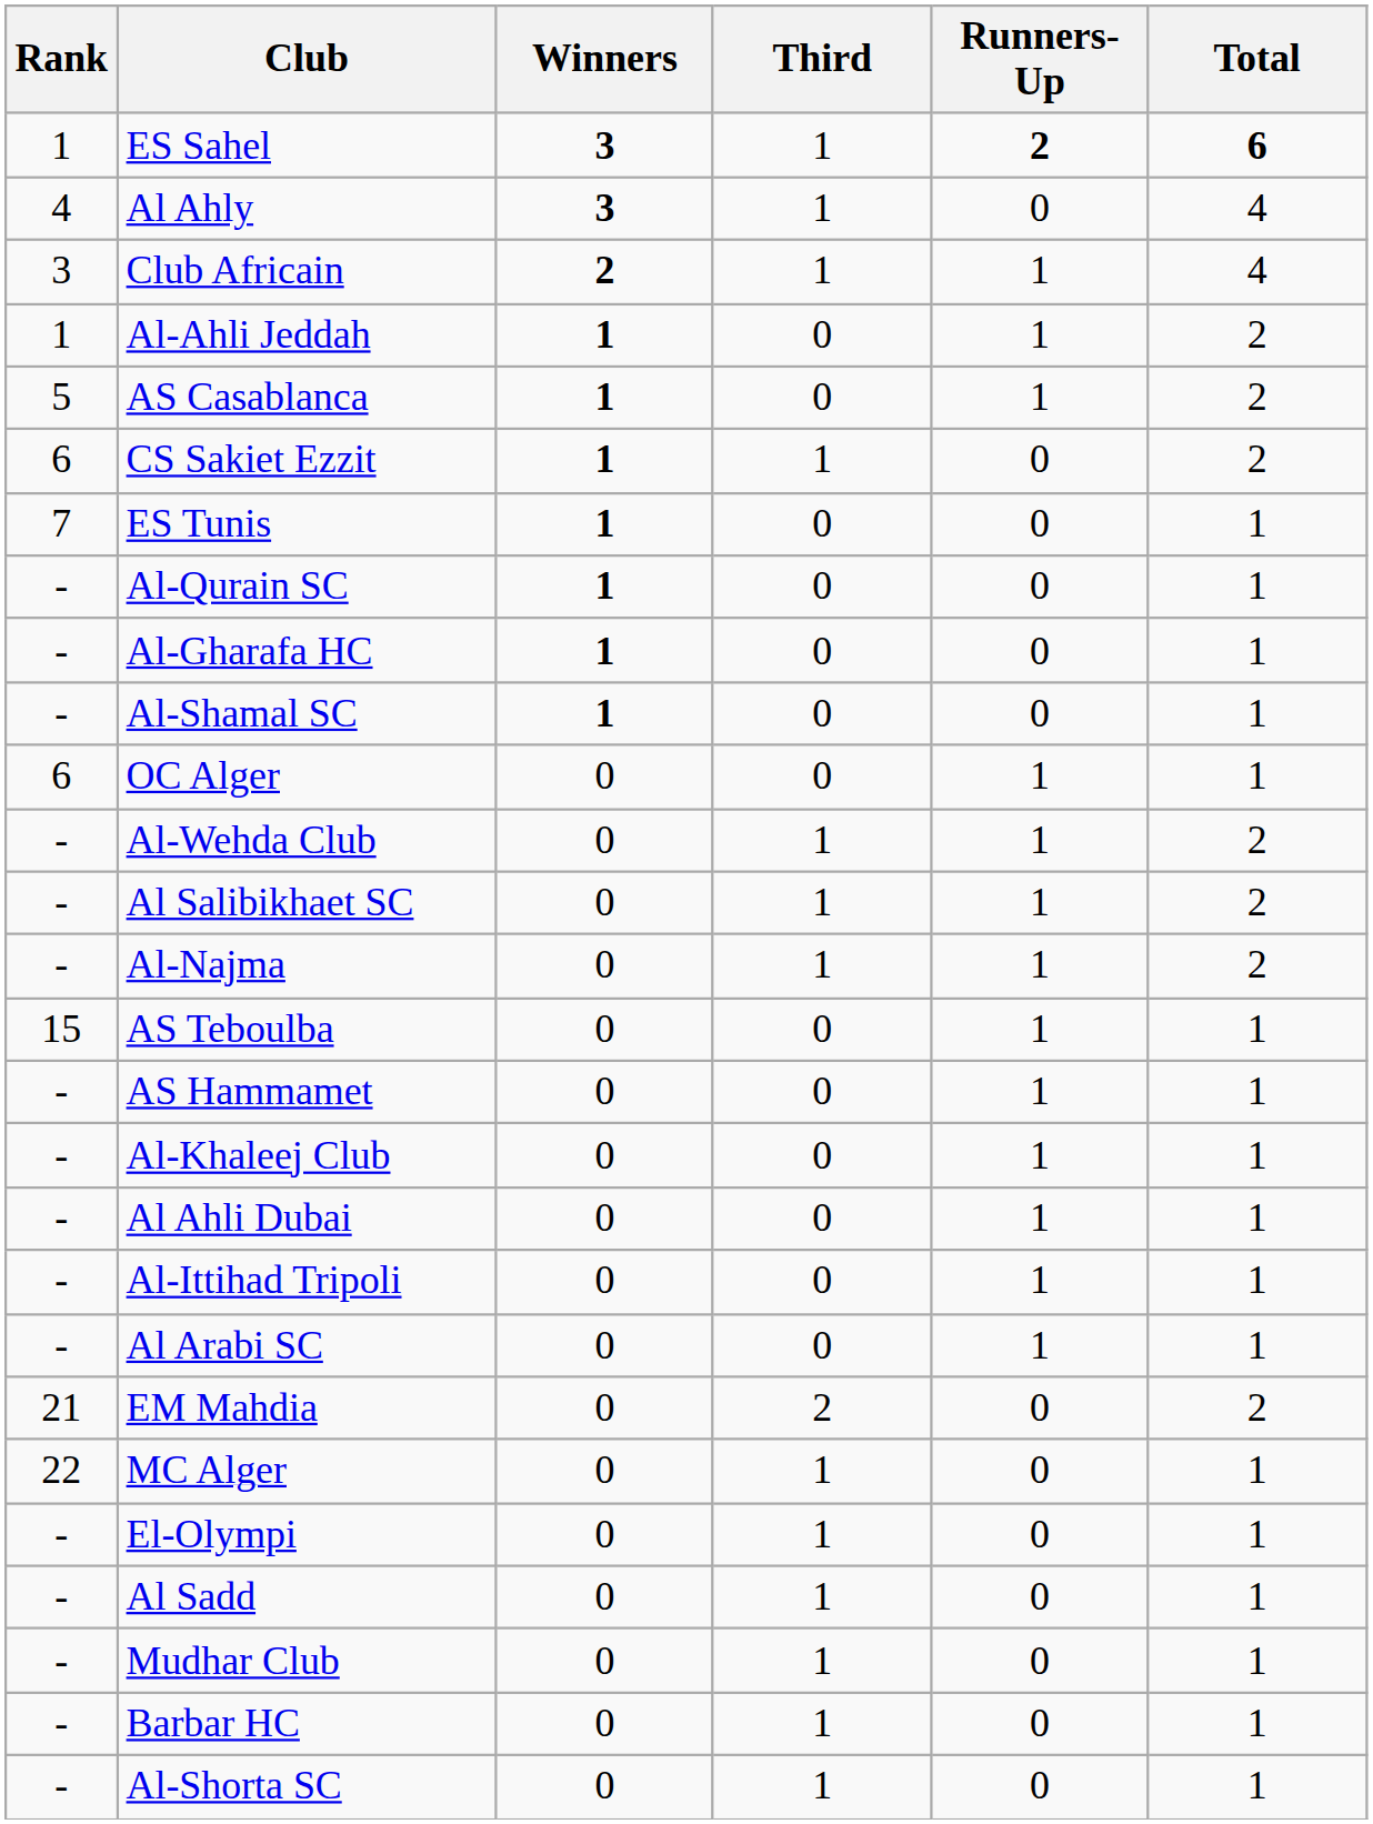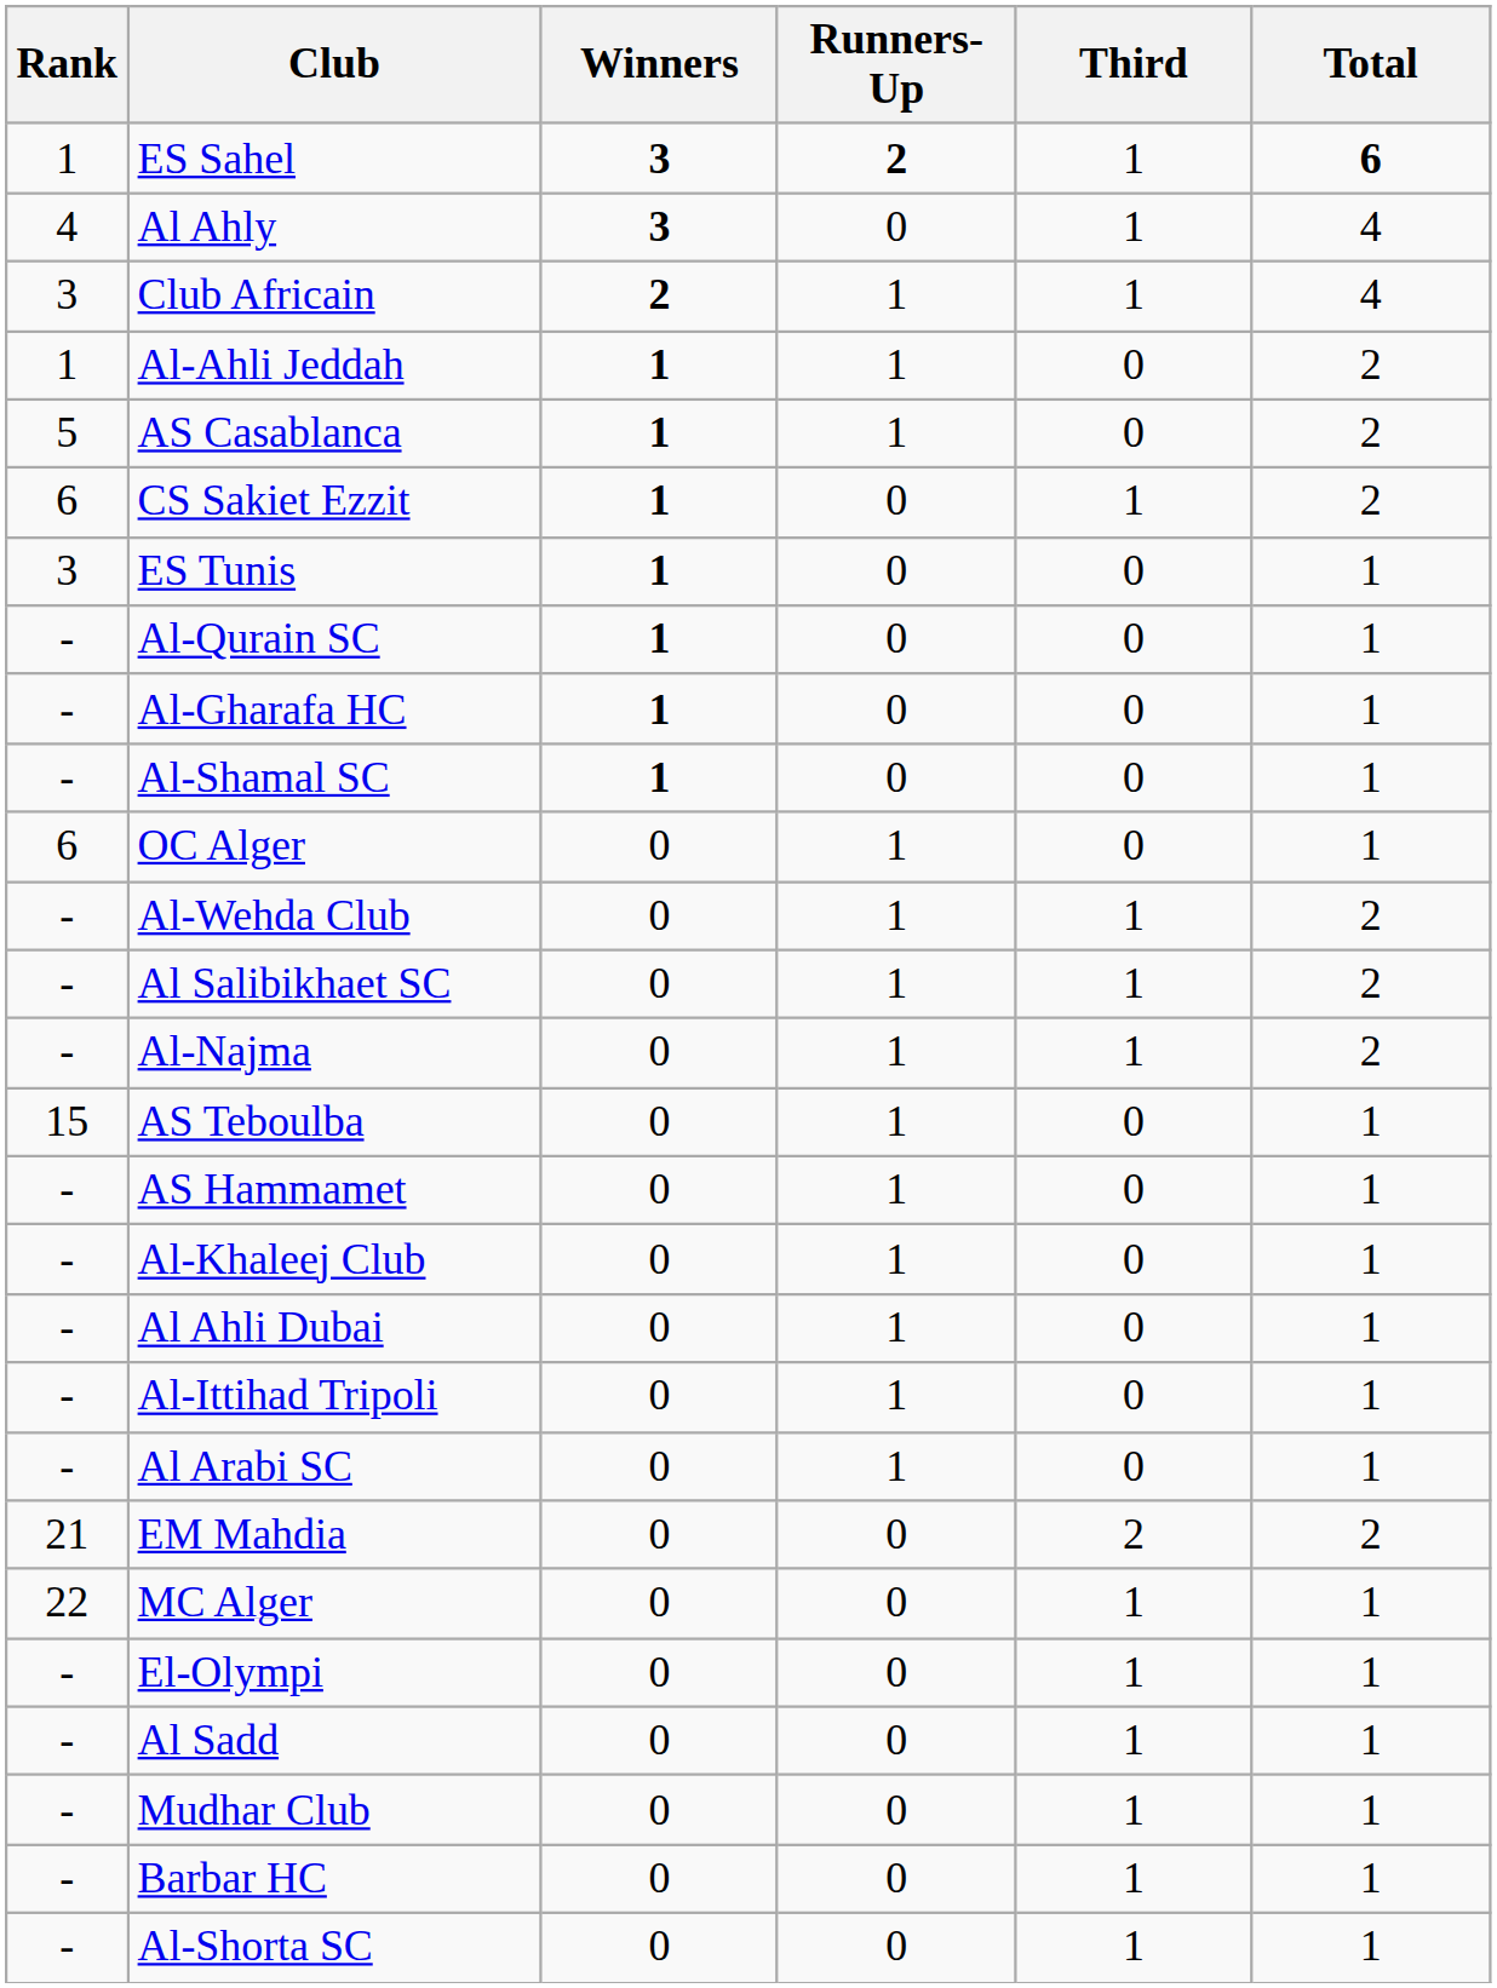columns swapped: Runners-Up <-> Third
ES Tunis | Rank: 7 -> 3
